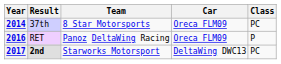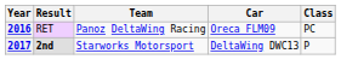- row: 2014 | 37th | 8 Star Motorsports | Oreca FLM09 | PC
2016 | Class: P -> PC
2017 | Class: PC -> P
